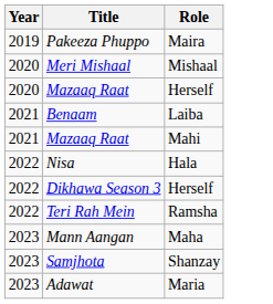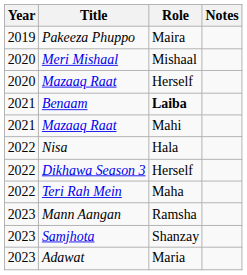+ column: Notes
Benaam | Role: normal -> bold
Teri Rah Mein | Role: Ramsha -> Maha
Mann Aangan | Role: Maha -> Ramsha
